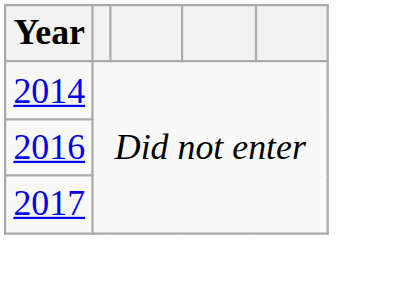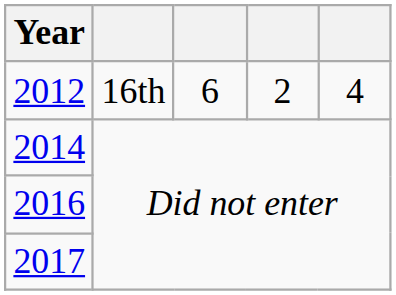+ row: 2012 | 16th | 6 | 2 | 4
